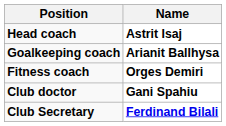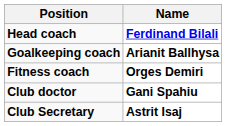Head coach | Name: Astrit Isaj -> Ferdinand Bilali
Club Secretary | Name: Ferdinand Bilali -> Astrit Isaj
